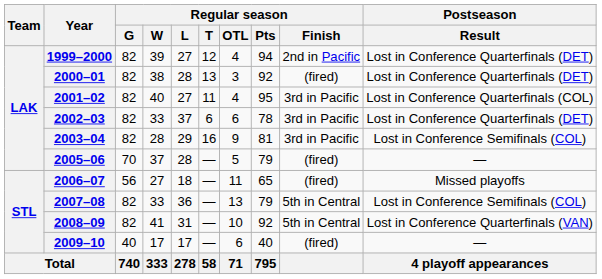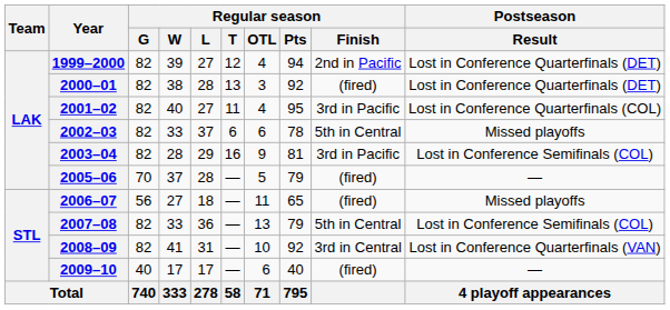2002–03 | Regular season / Finish: 3rd in Pacific -> 5th in Central
2002–03 | Postseason / Result: Lost in Conference Quarterfinals (DET) -> Missed playoffs
2008–09 | Regular season / Finish: 5th in Central -> 3rd in Central
